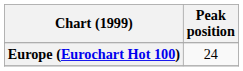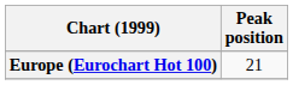Europe (Eurochart Hot 100) | Peak position: 24 -> 21
